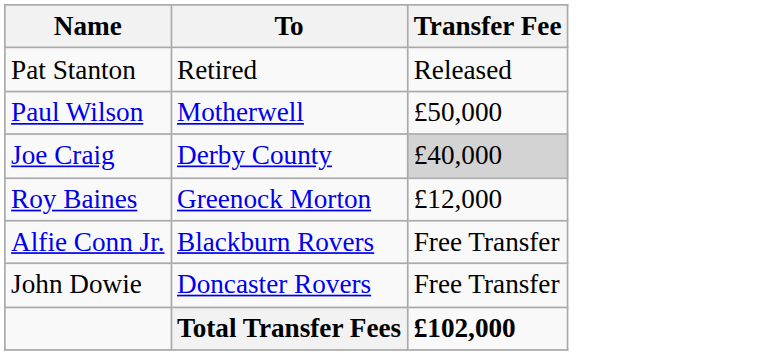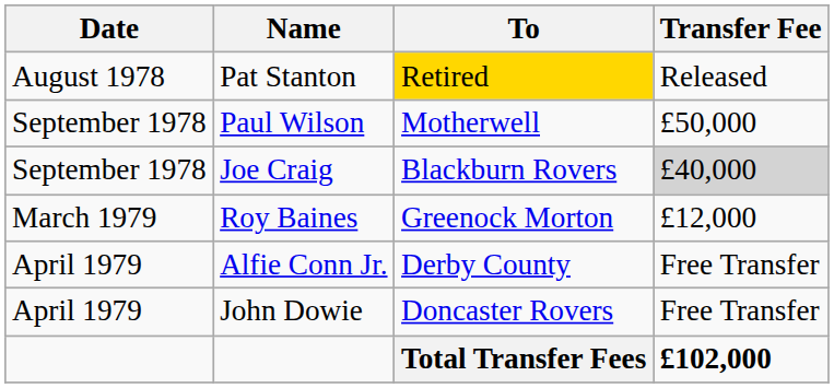+ column: Date | August 1978 | September 1978 | September 1978 | March 1979 | April 1979 | April 1979
Pat Stanton | To: no background -> gold background
Joe Craig | To: Derby County -> Blackburn Rovers
Alfie Conn Jr. | To: Blackburn Rovers -> Derby County
